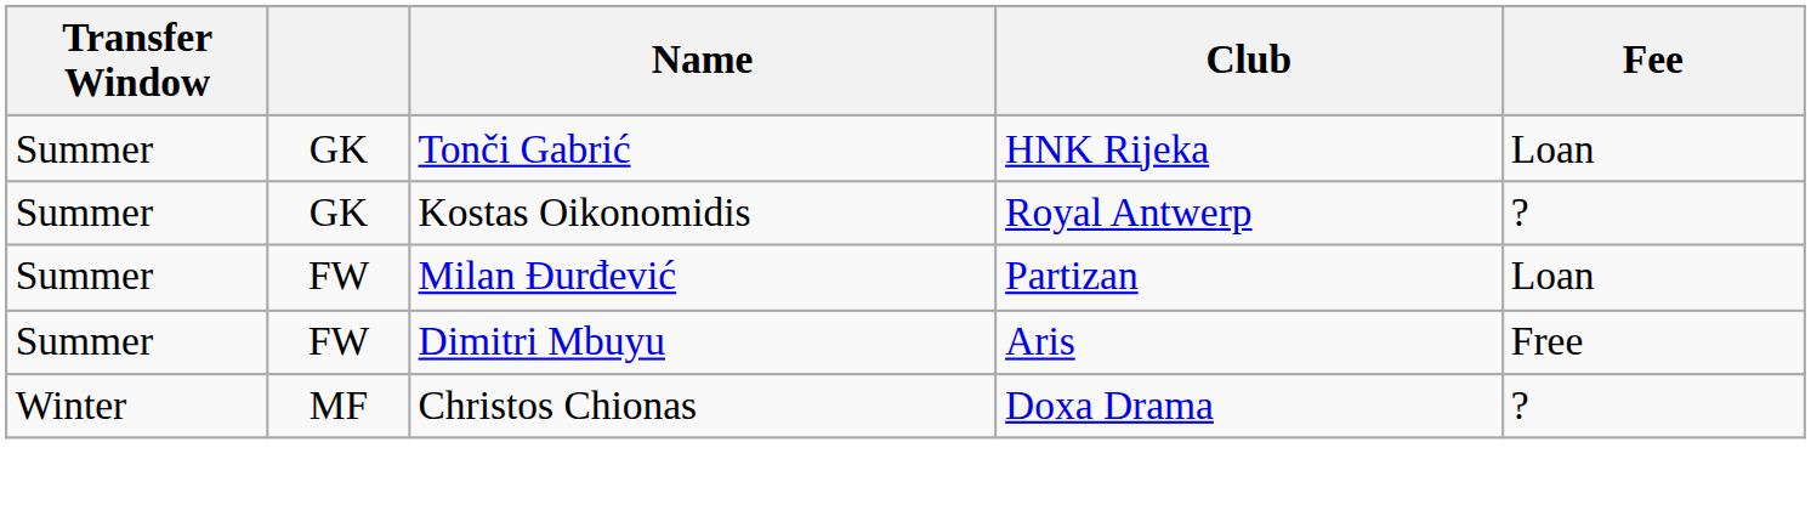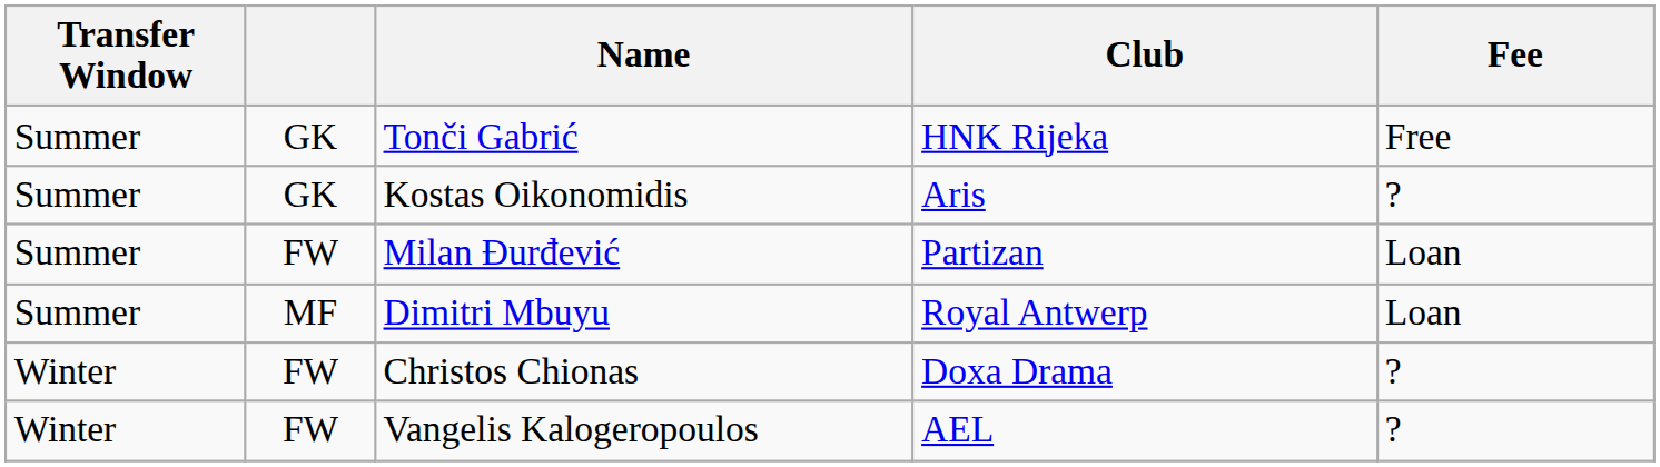Tonči Gabrić | Fee: Loan -> Free
Kostas Oikonomidis | Club: Royal Antwerp -> Aris
Dimitri Mbuyu | column 2: FW -> MF
Dimitri Mbuyu | Club: Aris -> Royal Antwerp
Dimitri Mbuyu | Fee: Free -> Loan
Christos Chionas | column 2: MF -> FW
+ row: Winter | FW | Vangelis Kalogeropoulos | AEL | ?
